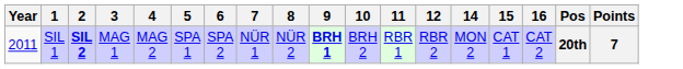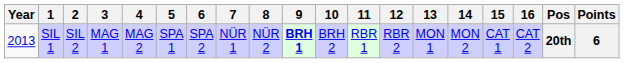+ column: 13 | MON 1
SIL 1 | Year: 2011 -> 2013
SIL 1 | 2: bold -> normal
SIL 1 | Points: 7 -> 6
